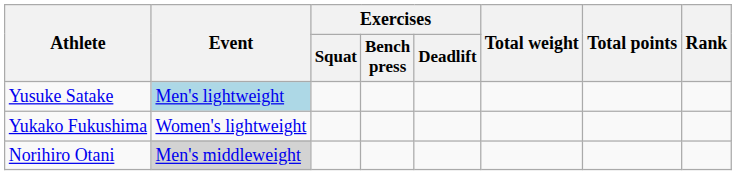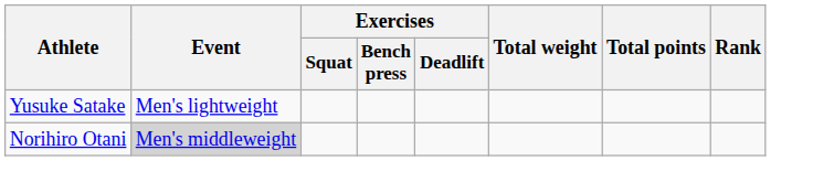Yusuke Satake | Event: lightblue background -> no background
- row: Yukako Fukushima | Women's lightweight
